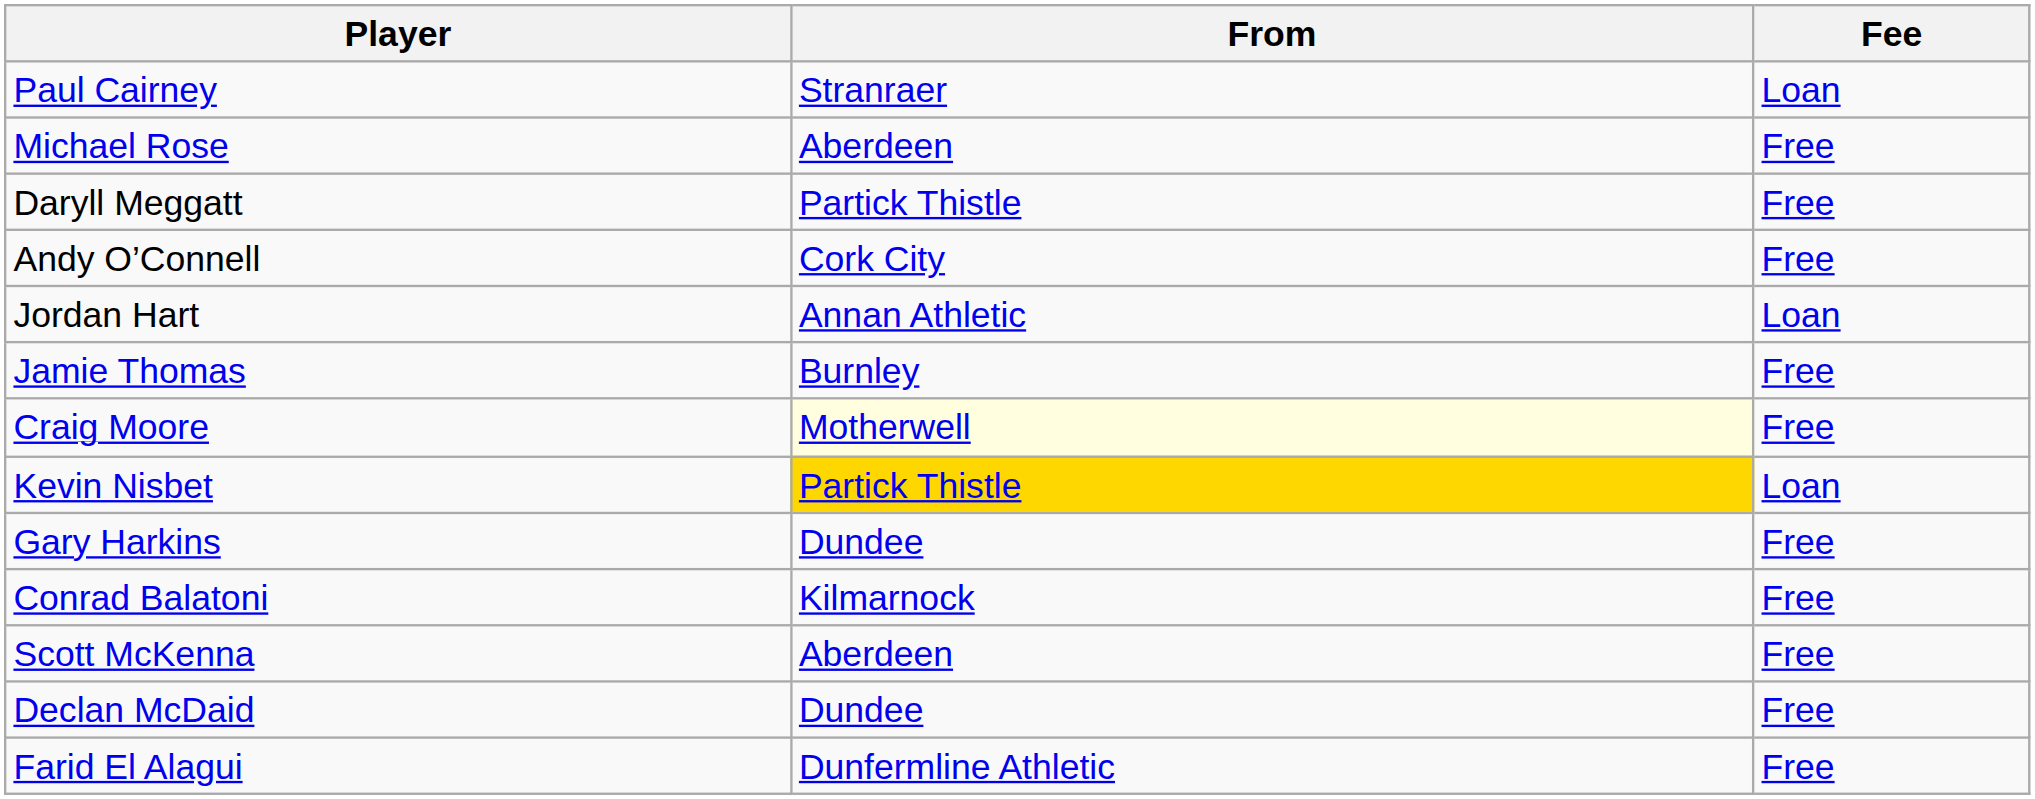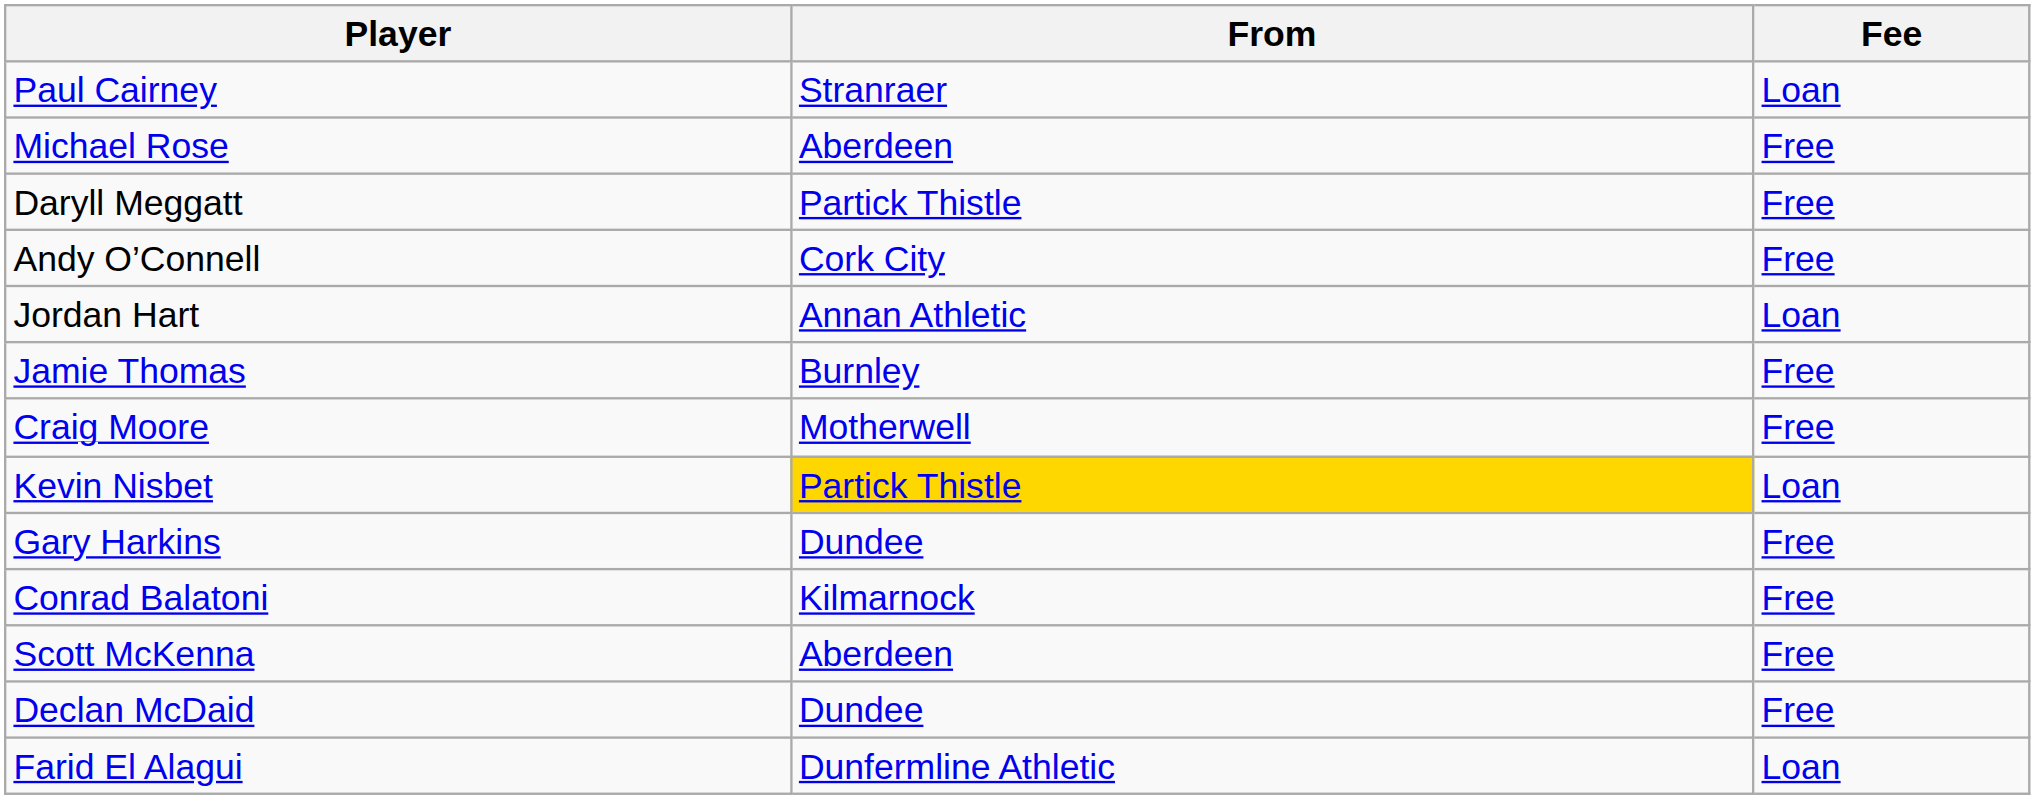Craig Moore | From: lightyellow background -> no background
Farid El Alagui | Fee: Free -> Loan
